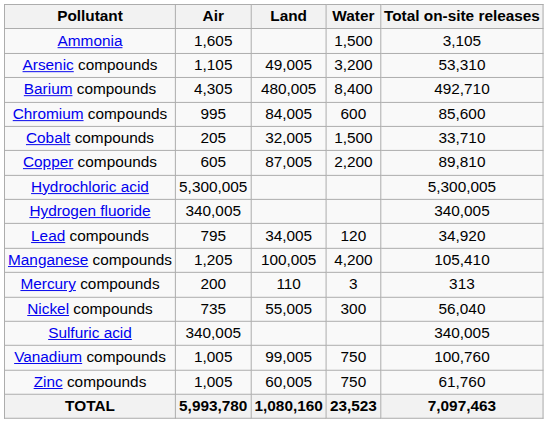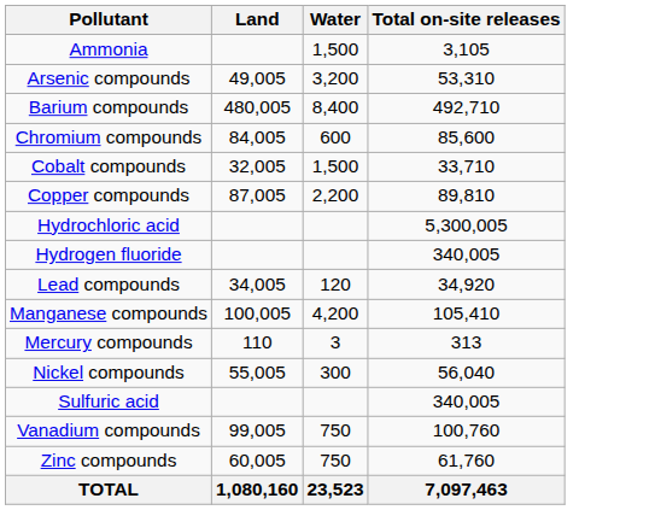- column: Air | 1,605 | 1,105 | 4,305 | 995 | 205 | 605 | 5,300,005 | 340,005 | 795 | 1,205 | 200 | 735 | 340,005 | 1,005 | 1,005 | 5,993,780
